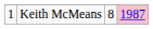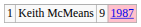Keith McMeans | column 3: 8 -> 9
